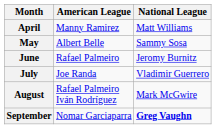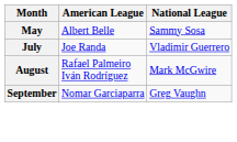- row: April | Manny Ramirez | Matt Williams
- row: June | Rafael Palmeiro | Jeromy Burnitz
September | National League: bold -> normal
